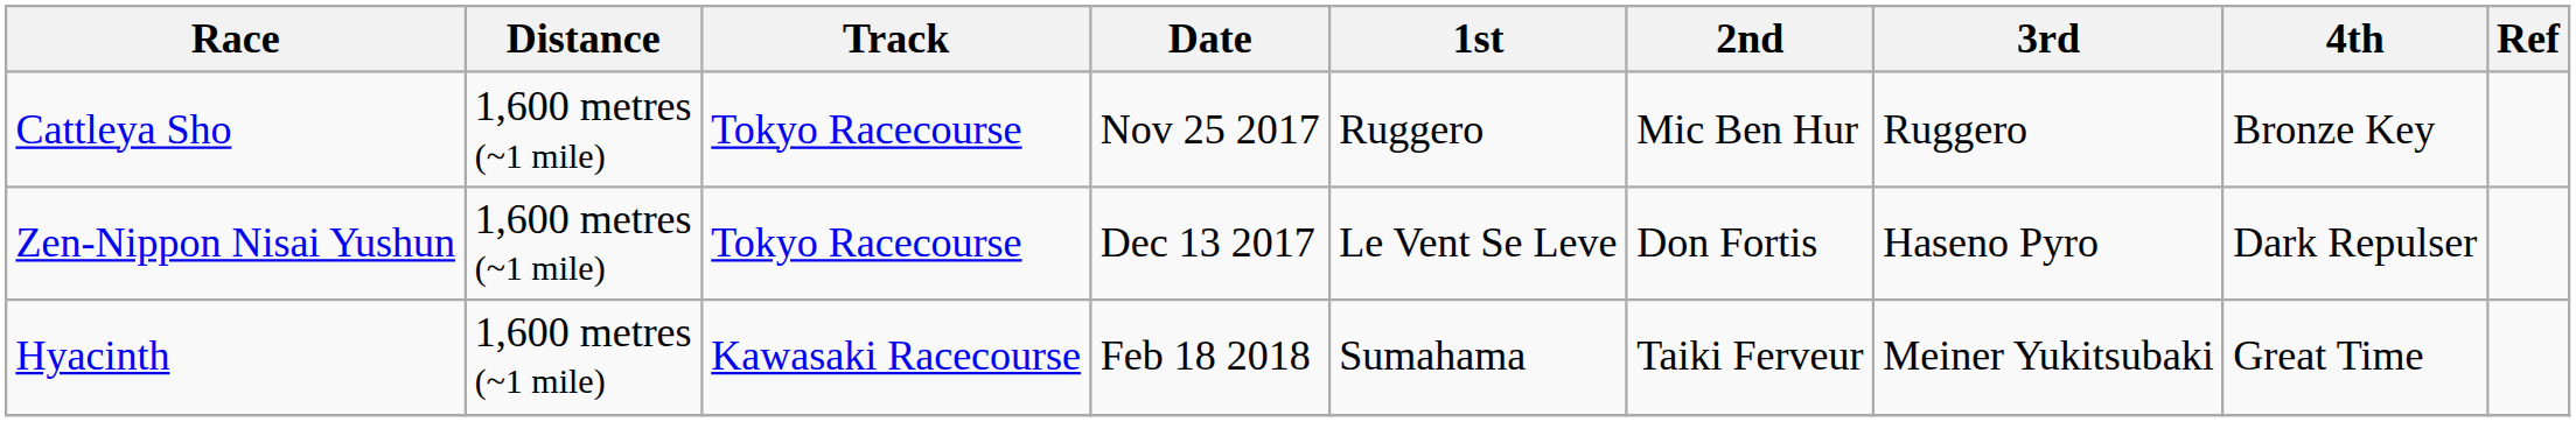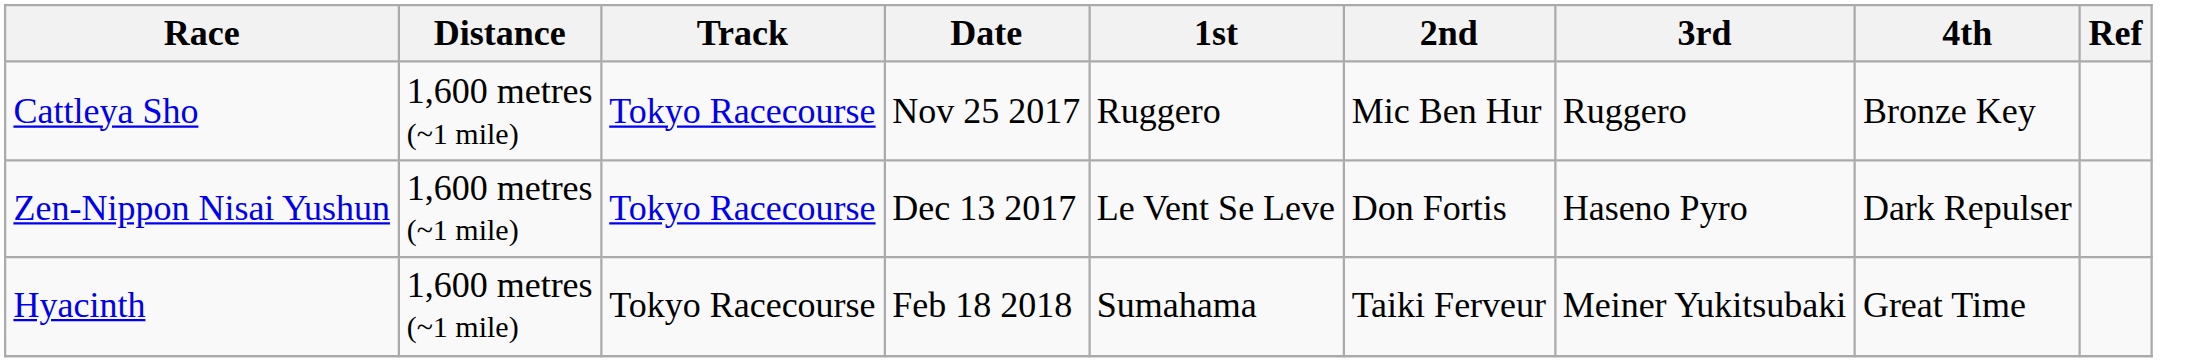Hyacinth | Track: Kawasaki Racecourse -> Tokyo Racecourse
